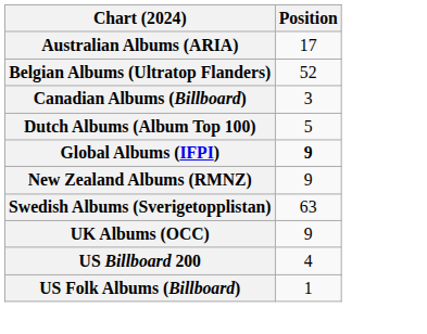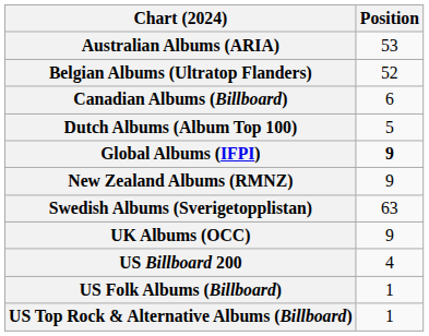Australian Albums (ARIA) | Position: 17 -> 53
Canadian Albums (Billboard) | Position: 3 -> 6
+ row: US Top Rock & Alternative Albums (Billboard) | 1
